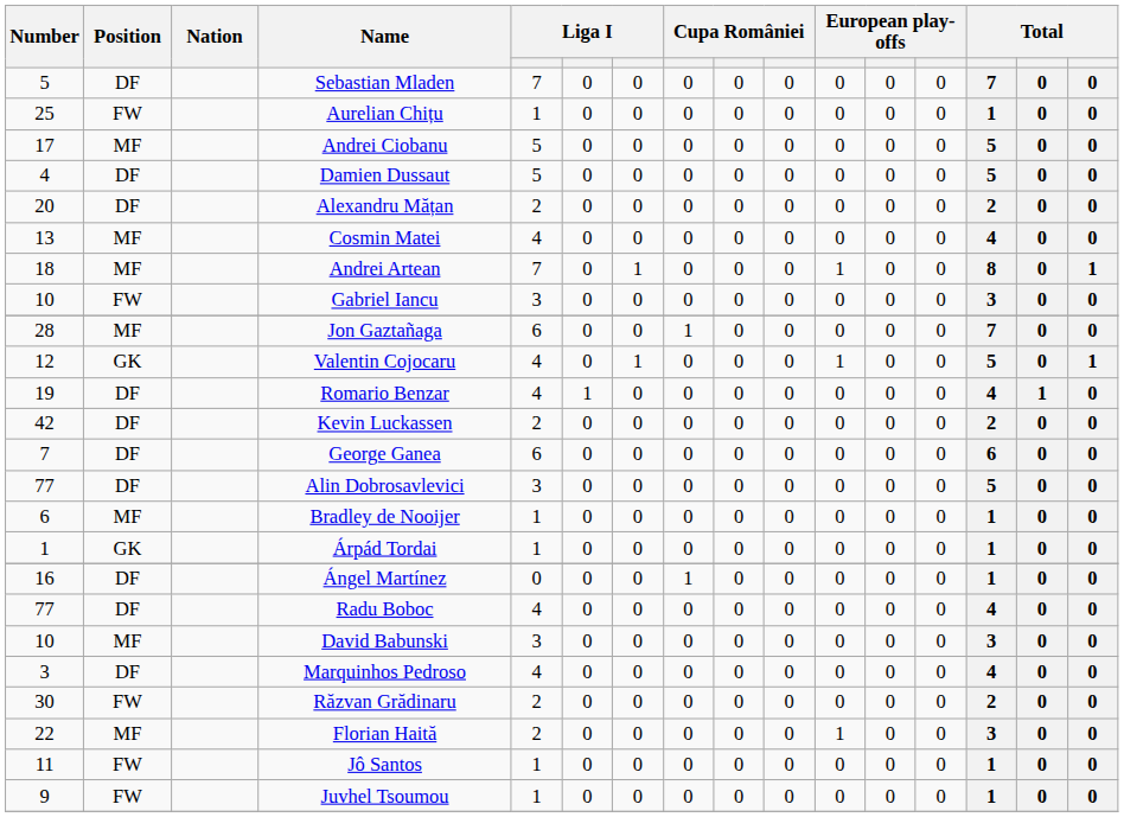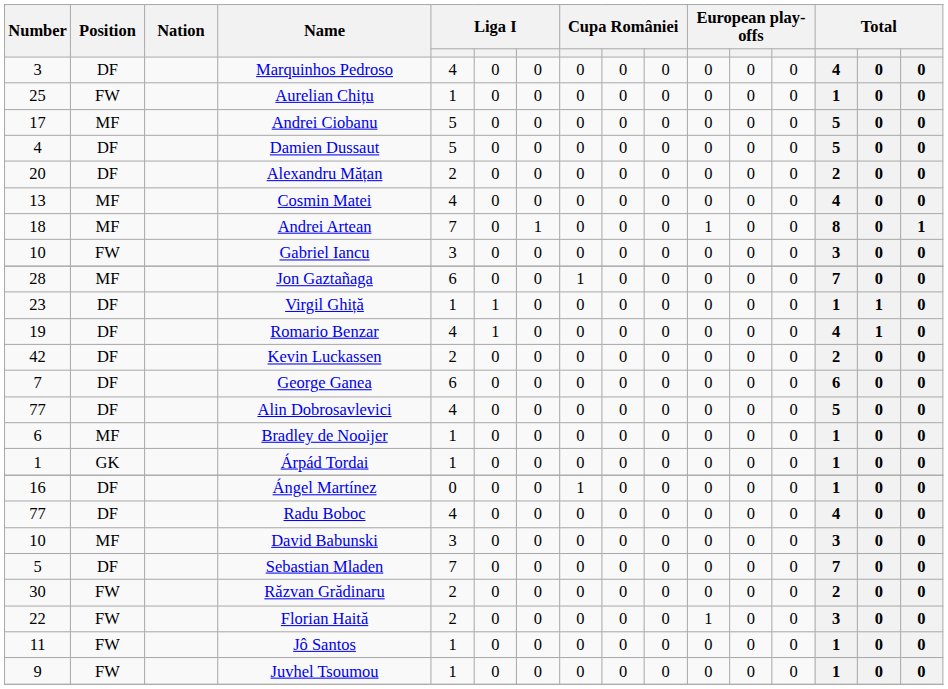rows swapped: Sebastian Mladen <-> Marquinhos Pedroso
+ row: 23 | DF | Virgil Ghiță | 1 | 1 | 0 | 0 | 0 | 0 | 0 | 0 | 0 | 1 | 1 | 0
- row: 12 | GK | Valentin Cojocaru | 4 | 0 | 1 | 0 | 0 | 0 | 1 | 0 | 0 | 5 | 0 | 1
Alin Dobrosavlevici | column 5: 3 -> 4
Florian Haită | Position: MF -> FW
